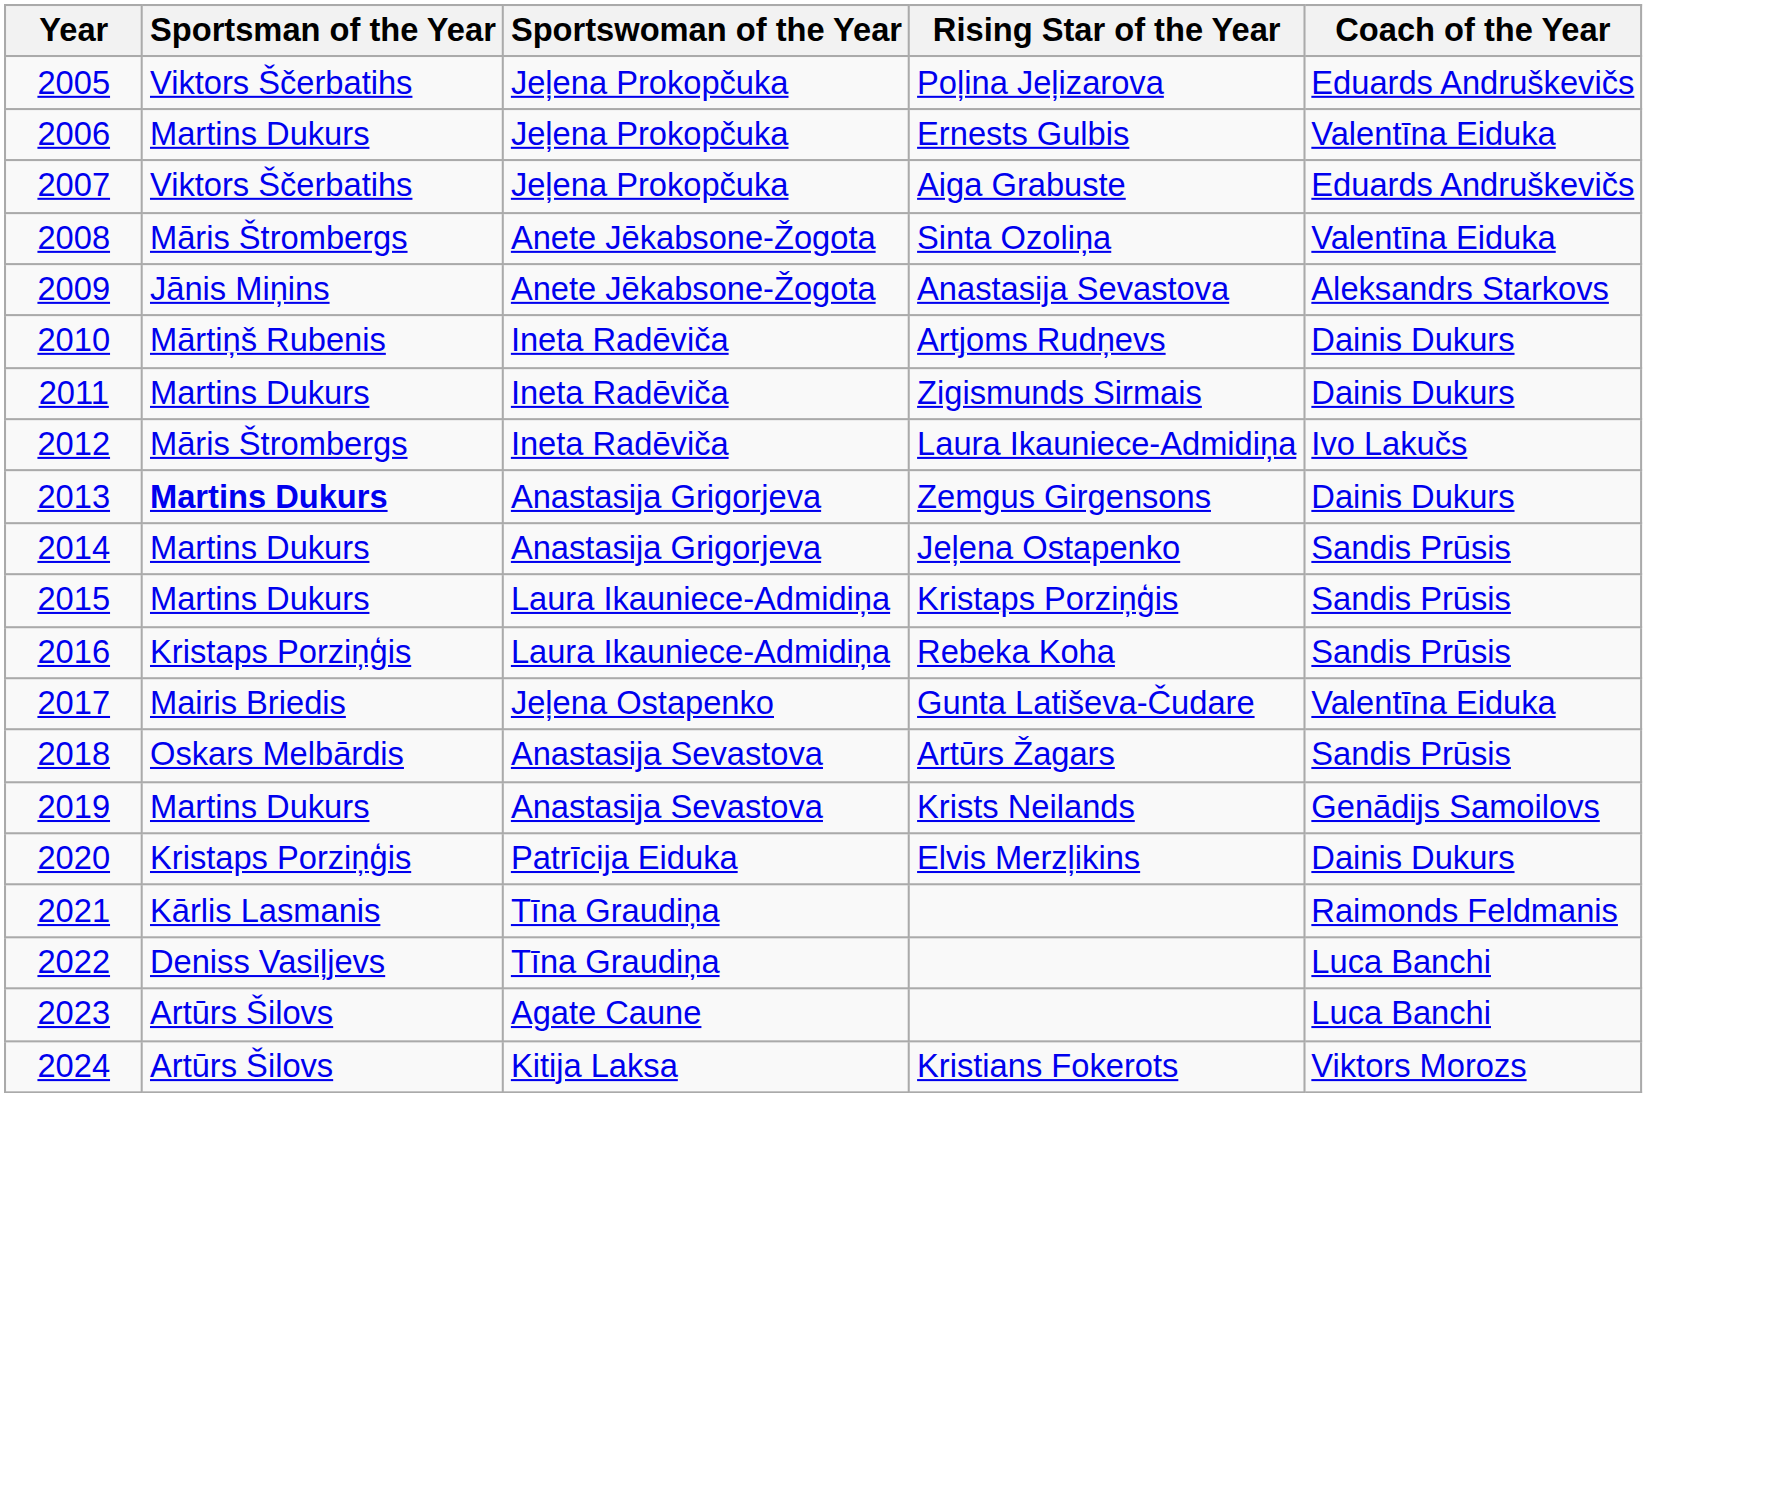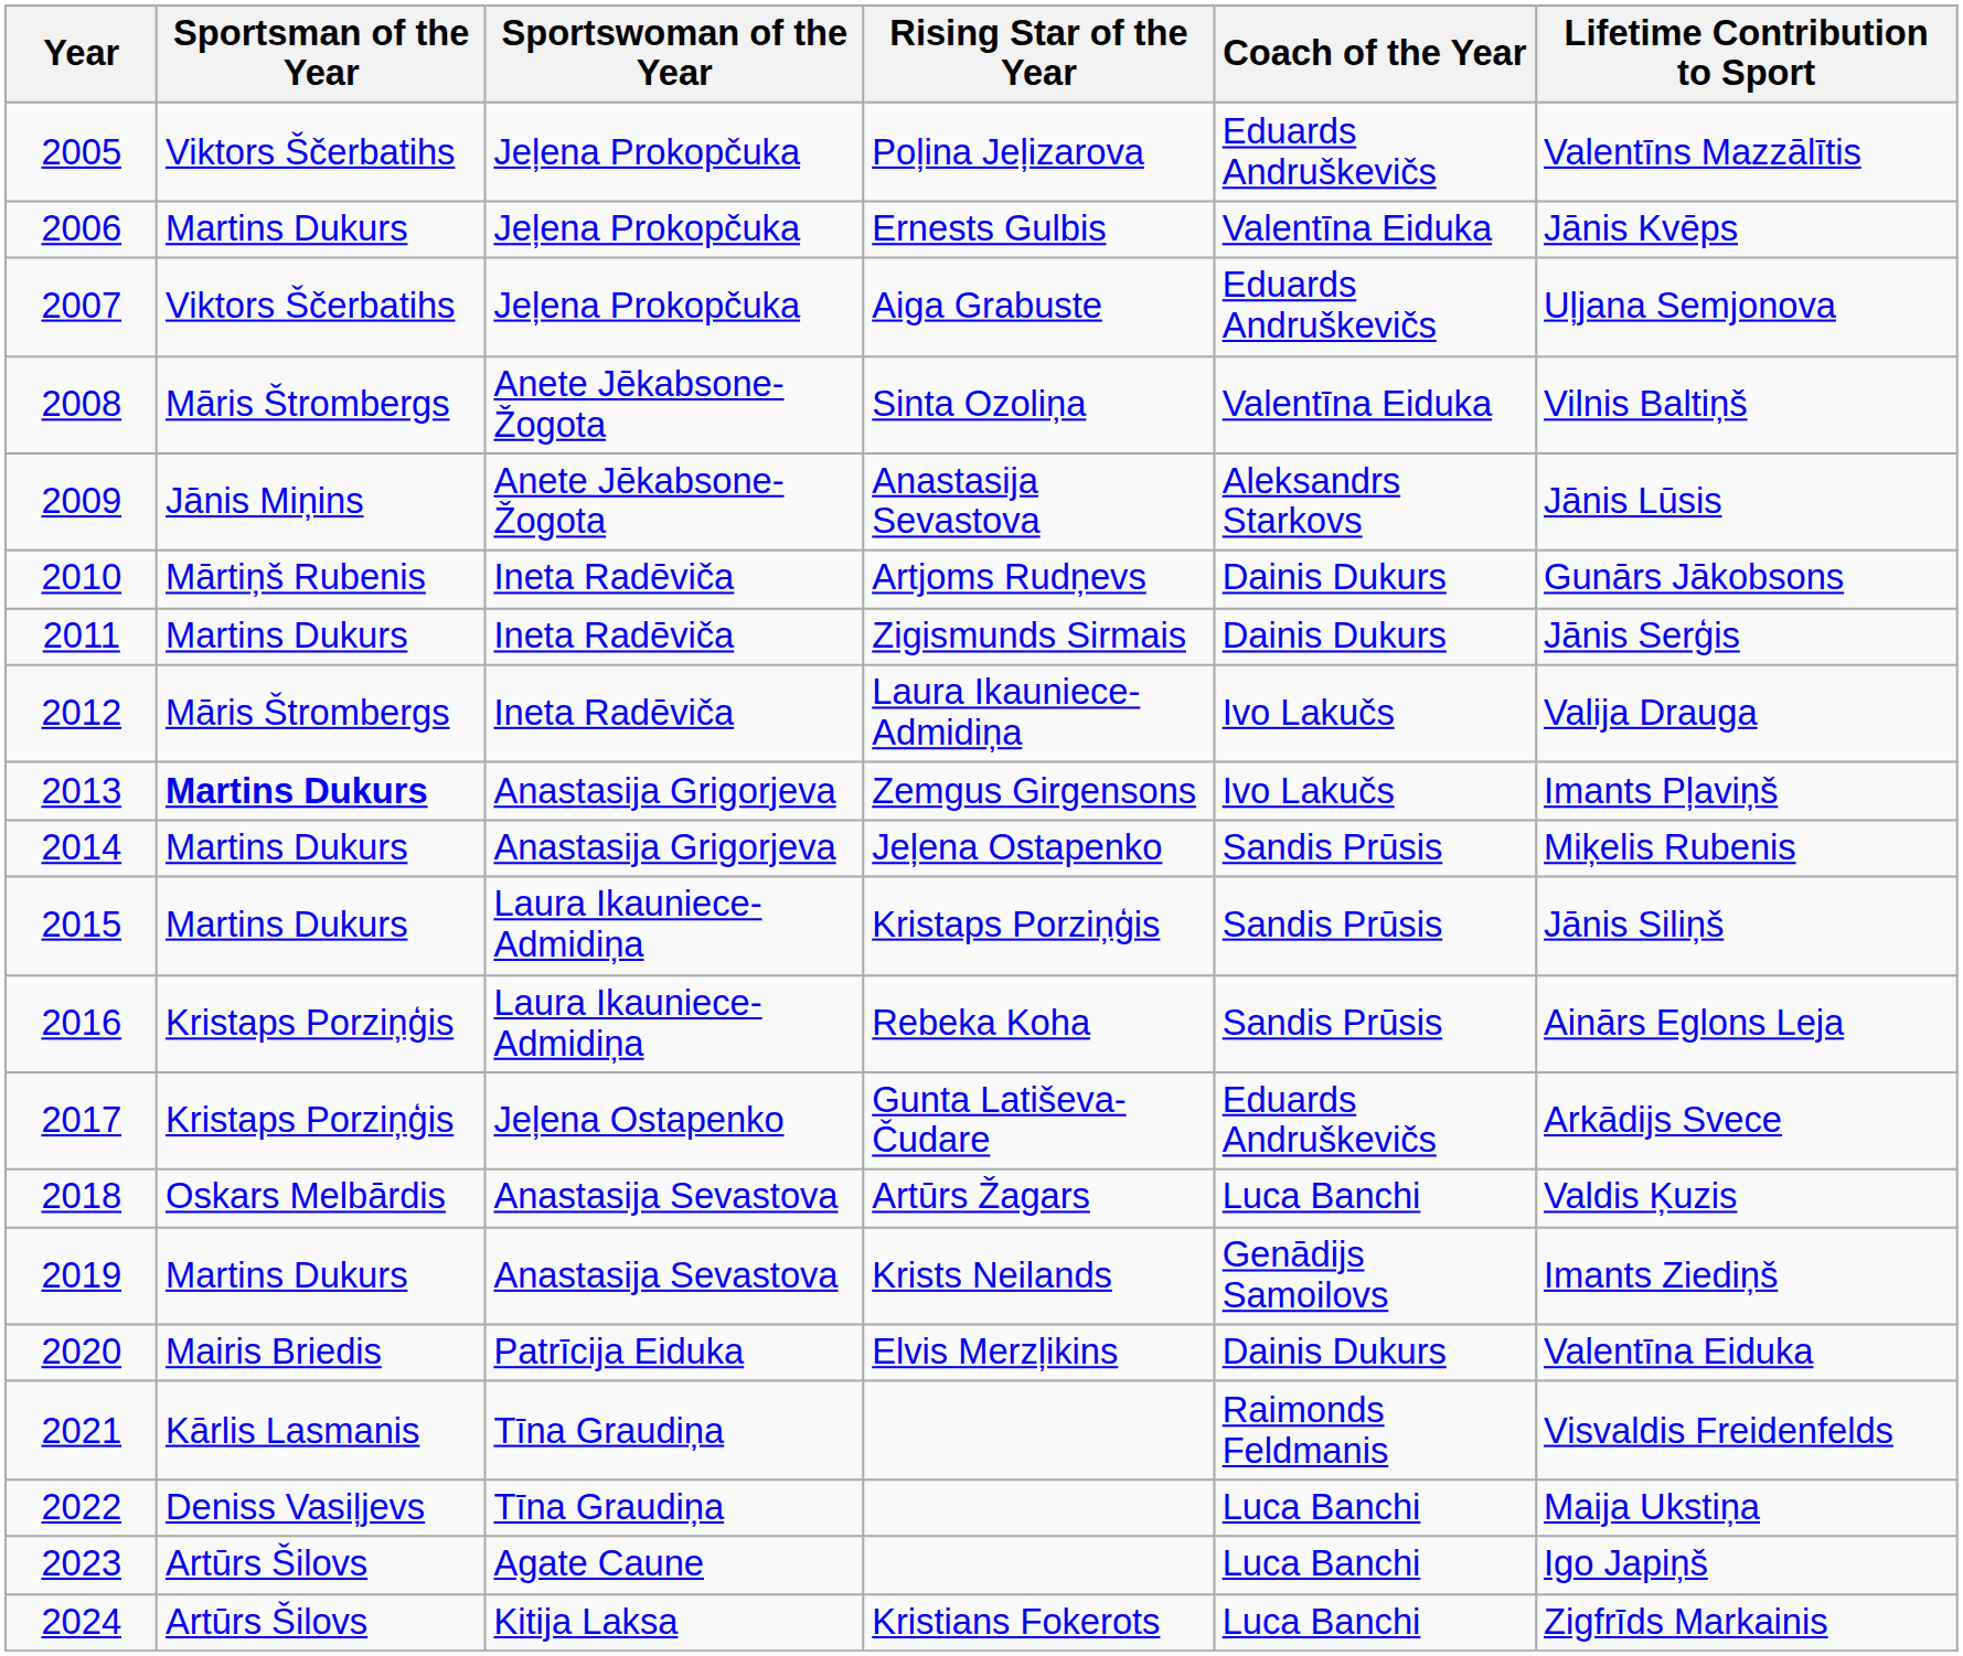+ column: Lifetime Contribution to Sport | Valentīns Mazzālītis | Jānis Kvēps | Uļjana Semjonova | Vilnis Baltiņš | Jānis Lūsis | Gunārs Jākobsons | Jānis Serģis | Valija Drauga | Imants Pļaviņš | Miķelis Rubenis | Jānis Siliņš | Ainārs Eglons Leja | Arkādijs Svece | Valdis Ķuzis | Imants Ziediņš | Valentīna Eiduka | Visvaldis Freidenfelds | Maija Ukstiņa | Igo Japiņš | Zigfrīds Markainis
Zemgus Girgensons | Coach of the Year: Dainis Dukurs -> Ivo Lakučs
Gunta Latiševa-Čudare | Sportsman of the Year: Mairis Briedis -> Kristaps Porziņģis
Gunta Latiševa-Čudare | Coach of the Year: Valentīna Eiduka -> Eduards Andruškevičs
Artūrs Žagars | Coach of the Year: Sandis Prūsis -> Luca Banchi
Elvis Merzļikins | Sportsman of the Year: Kristaps Porziņģis -> Mairis Briedis
Kristians Fokerots | Coach of the Year: Viktors Morozs -> Luca Banchi
